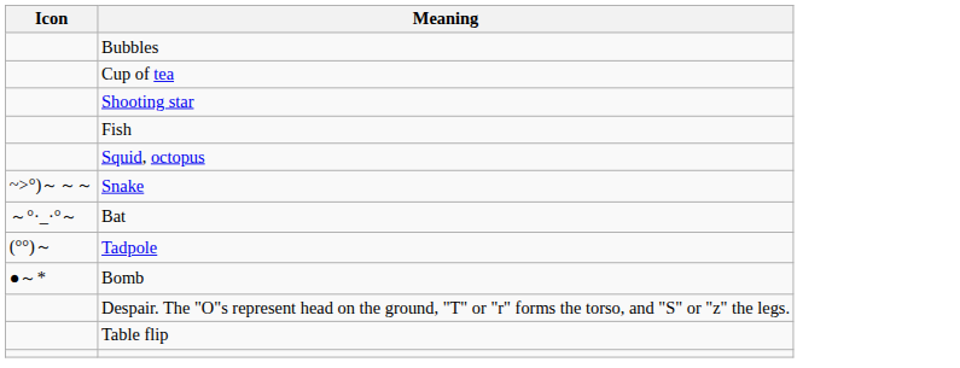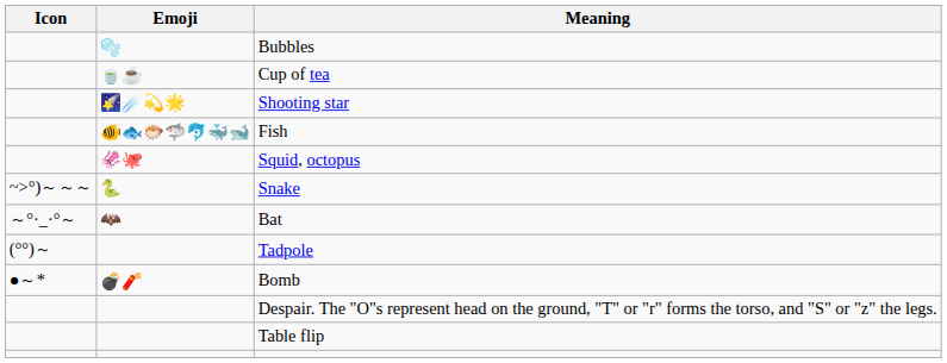+ column: Emoji | 🫧 | 🍵☕️ | 🌠☄️💫🌟 | 🐠🐟🐡🦈🐬🐳🐋 | 🦑🐙 | 🐍 | 🦇 | 💣🧨
